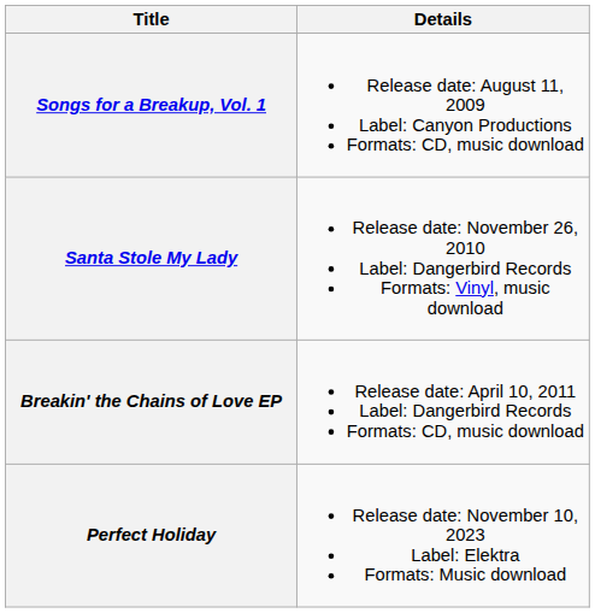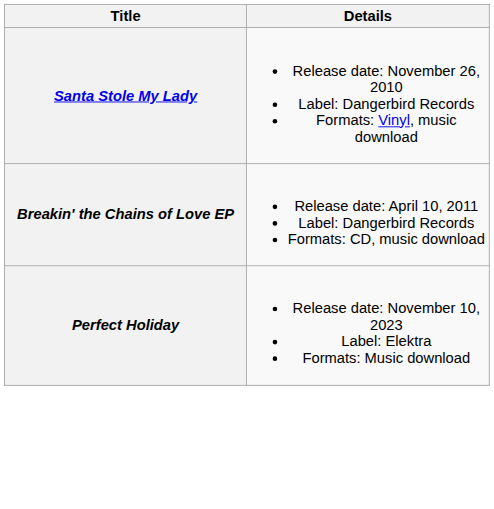- row: Songs for a Breakup, Vol. 1 | Release date: August 11, 2009 Label: Canyon Productions Formats: CD, music download
